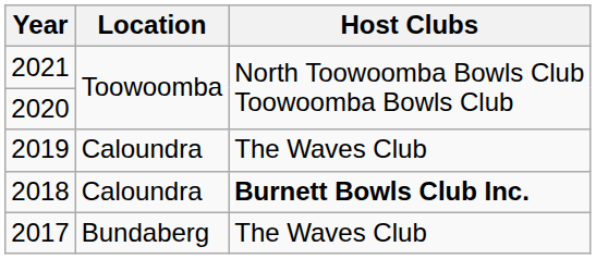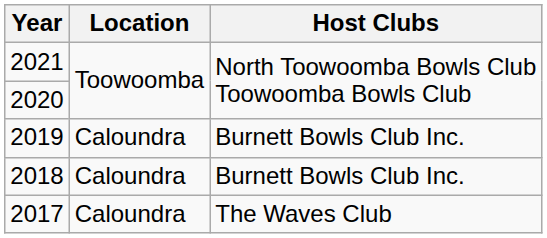2019 | Host Clubs: The Waves Club -> Burnett Bowls Club Inc.
2018 | Host Clubs: bold -> normal
2017 | Location: Bundaberg -> Caloundra
